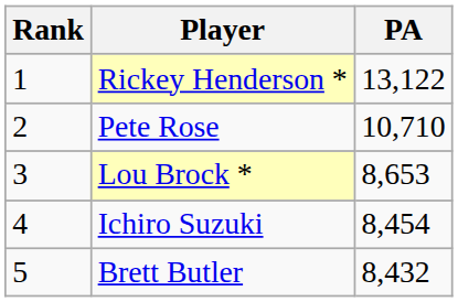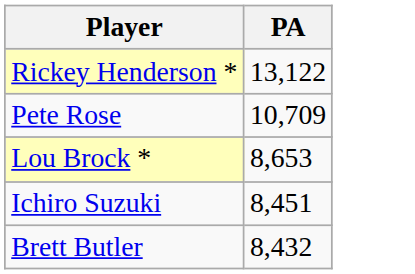- column: Rank | 1 | 2 | 3 | 4 | 5
Pete Rose | PA: 10,710 -> 10,709
Ichiro Suzuki | PA: 8,454 -> 8,451
